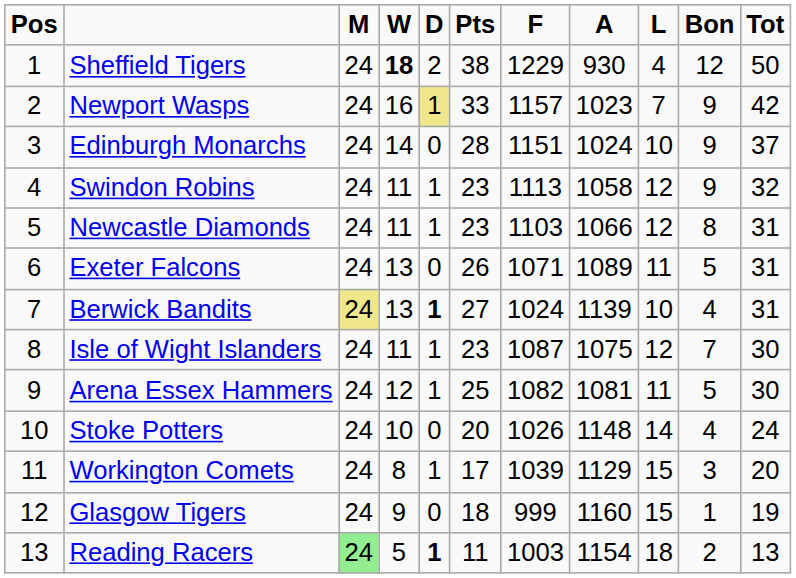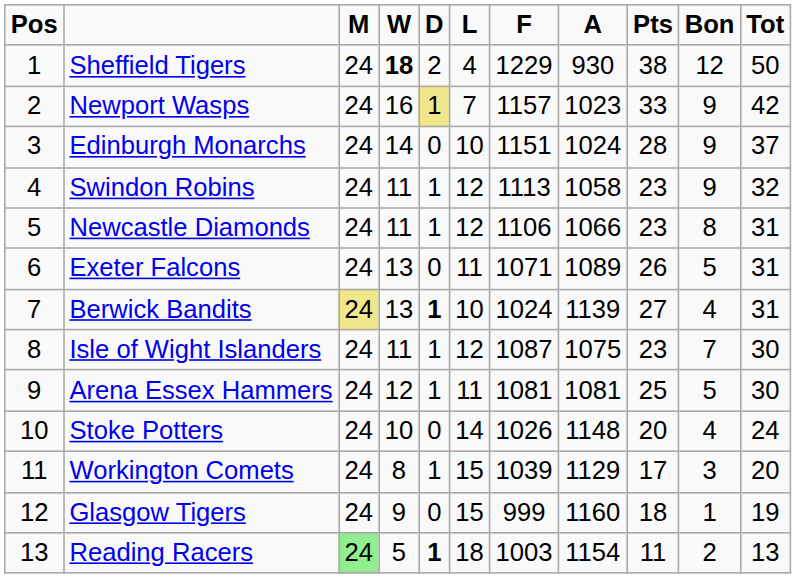columns swapped: L <-> Pts
Newcastle Diamonds | F: 1103 -> 1106
Arena Essex Hammers | F: 1082 -> 1081
